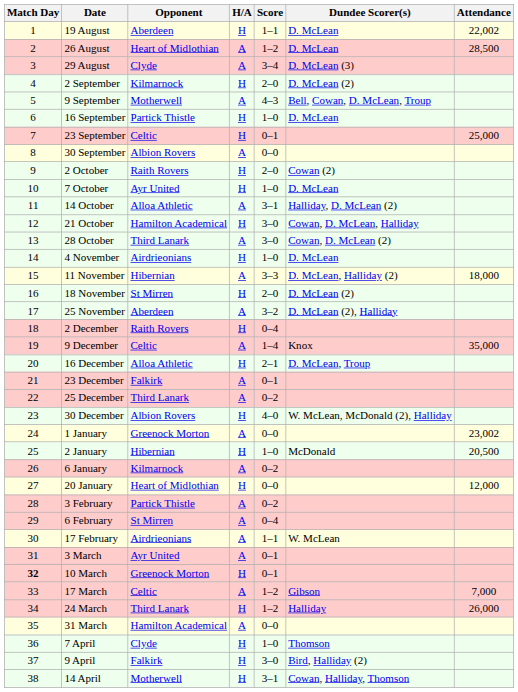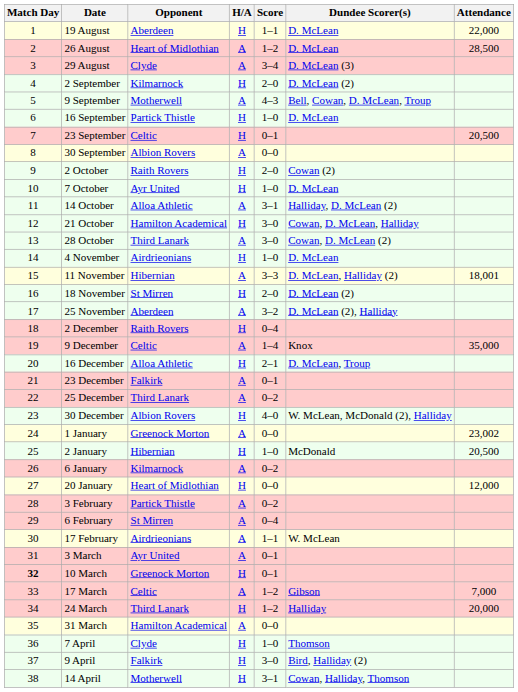19 August | Attendance: 22,002 -> 22,000
23 September | Attendance: 25,000 -> 20,500
11 November | Attendance: 18,000 -> 18,001
24 March | Attendance: 26,000 -> 20,000
